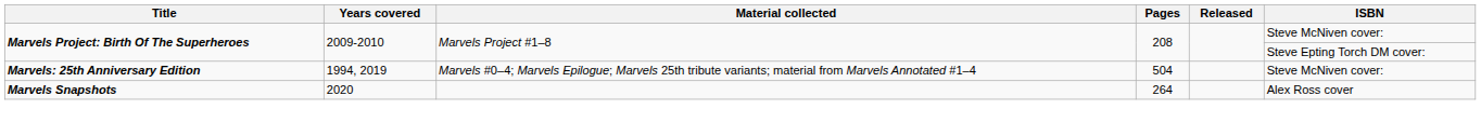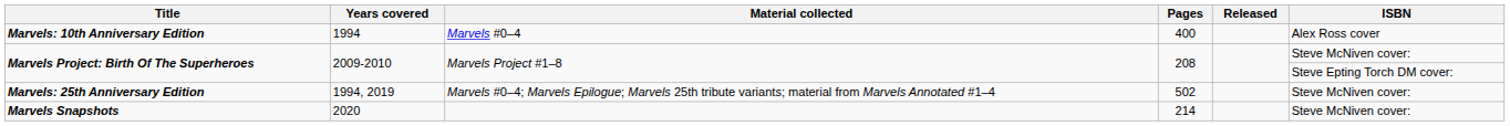+ row: Marvels: 10th Anniversary Edition | 1994 | Marvels #0–4 | 400 | Alex Ross cover
Marvels: 25th Anniversary Edition | Pages: 504 -> 502
Marvels Snapshots | Pages: 264 -> 214
Marvels Snapshots | ISBN: Alex Ross cover -> Steve McNiven cover:
